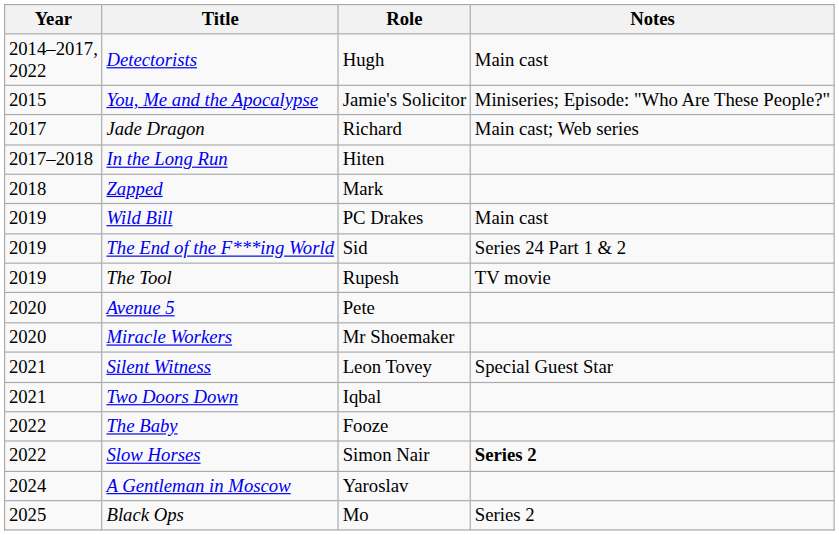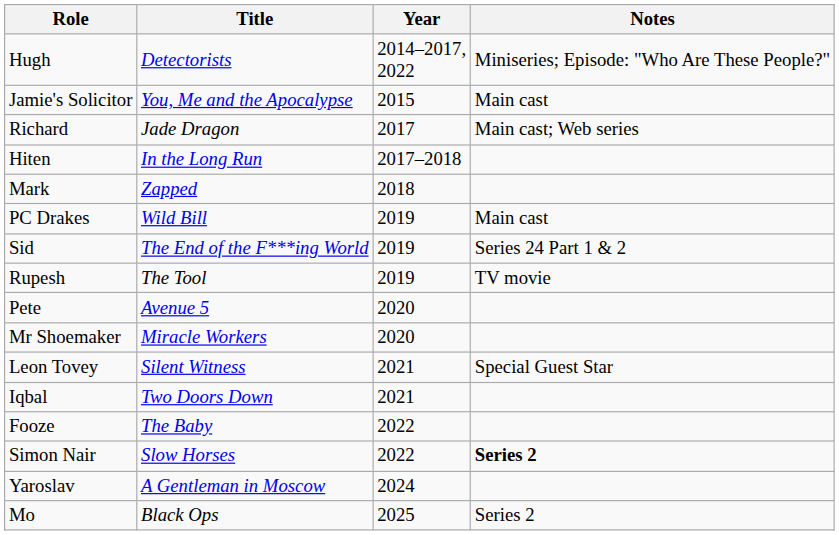columns swapped: Year <-> Role
Detectorists | Notes: Main cast -> Miniseries; Episode: "Who Are These People?"
You, Me and the Apocalypse | Notes: Miniseries; Episode: "Who Are These People?" -> Main cast
